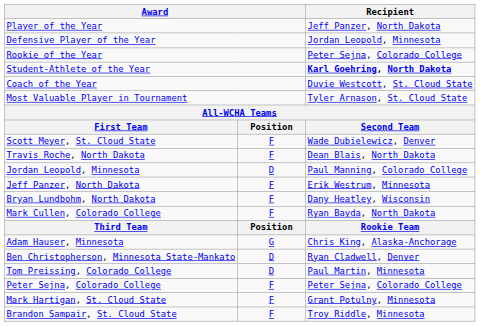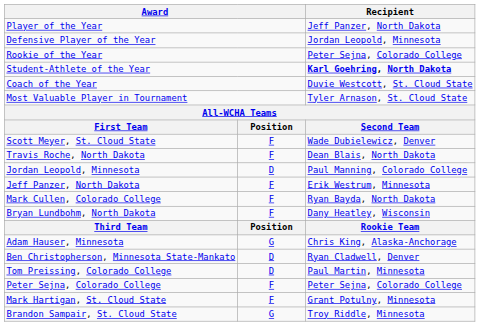rows swapped: Bryan Lundbohm, North Dakota <-> Mark Cullen, Colorado College
Brandon Sampair, St. Cloud State | column 2: F -> G
